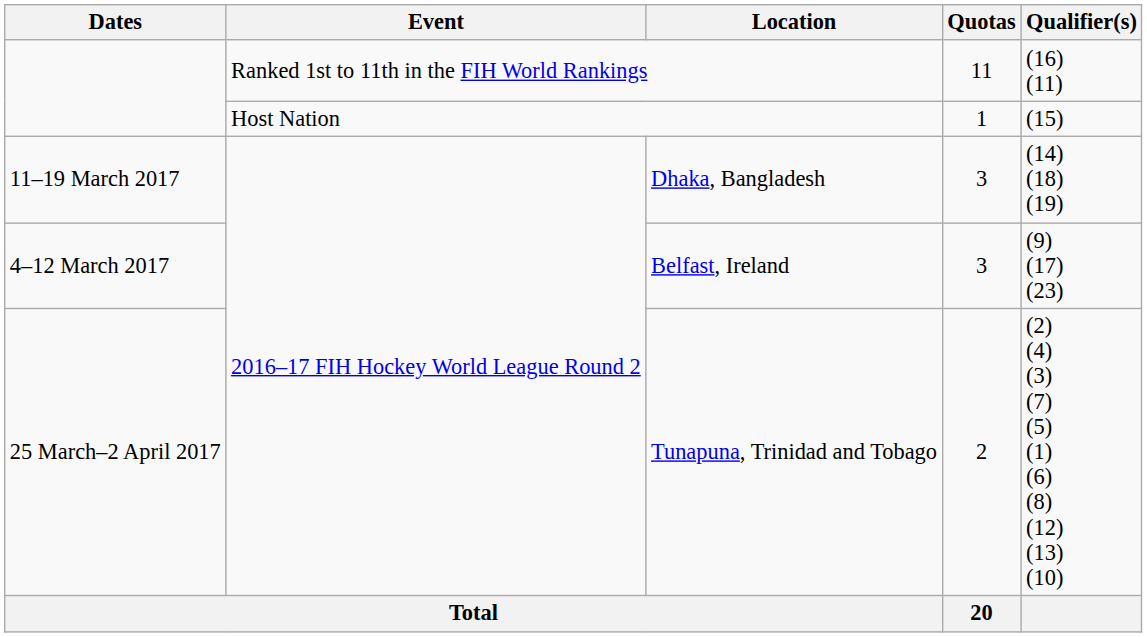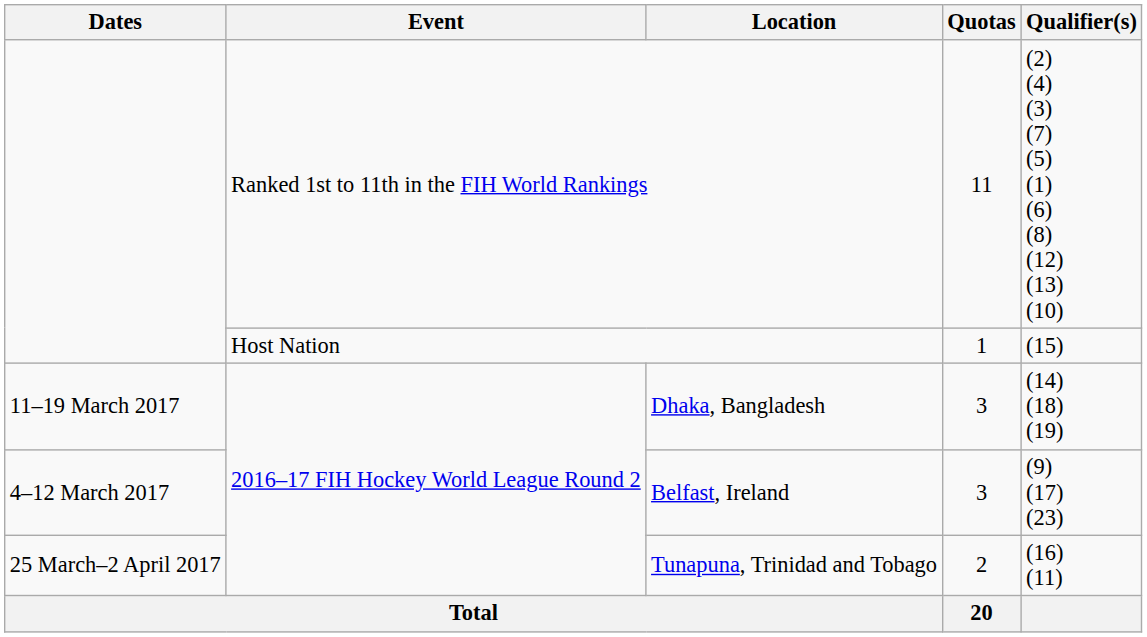Ranked 1st to 11th in the FIH World Rankings | Qualifier(s): (16) (11) -> (2) (4) (3) (7) (5) (1) (6) (8) (12) (13) (10)
Tunapuna, Trinidad and Tobago | Qualifier(s): (2) (4) (3) (7) (5) (1) (6) (8) (12) (13) (10) -> (16) (11)
